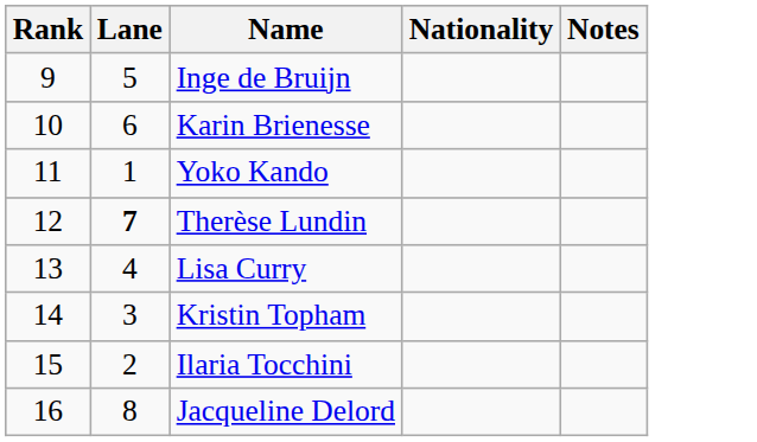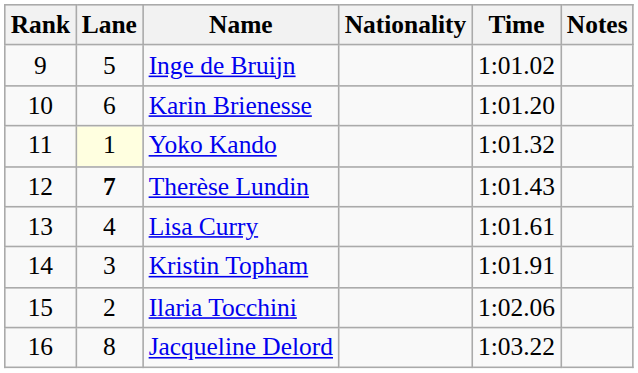+ column: Time | 1:01.02 | 1:01.20 | 1:01.32 | 1:01.43 | 1:01.61 | 1:01.91 | 1:02.06 | 1:03.22
Yoko Kando | Lane: no background -> lightyellow background
